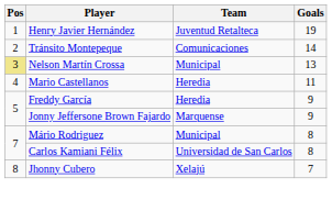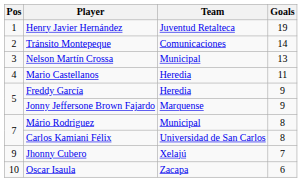Nelson Martín Crossa | Pos: khaki background -> no background
Jhonny Cubero | Pos: 8 -> 9
+ row: 10 | Oscar Isaula | Zacapa | 6
